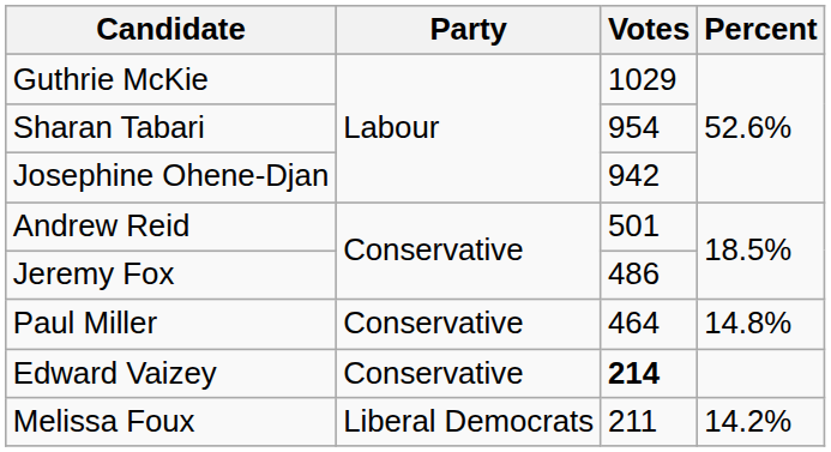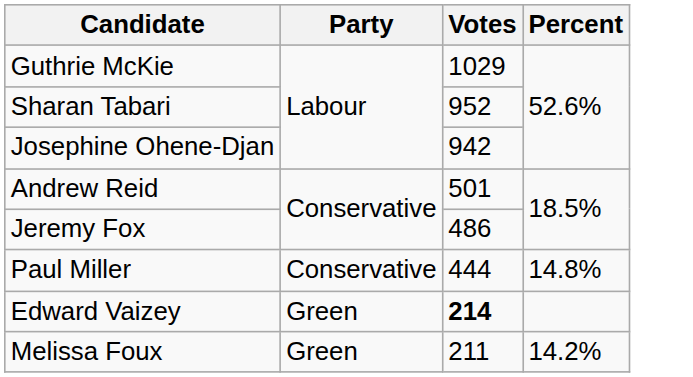Sharan Tabari | Votes: 954 -> 952
Paul Miller | Votes: 464 -> 444
Edward Vaizey | Party: Conservative -> Green
Melissa Foux | Party: Liberal Democrats -> Green
